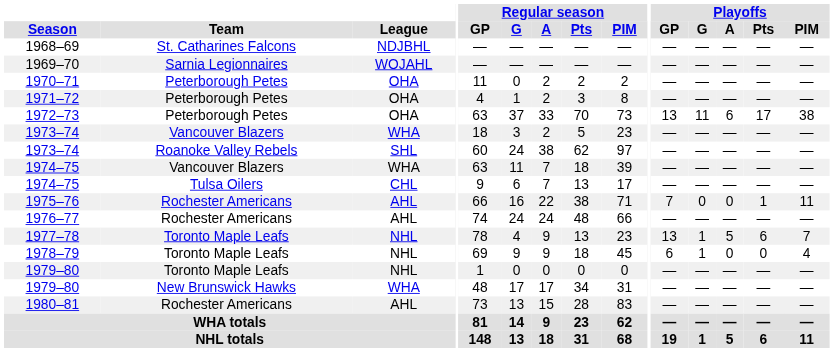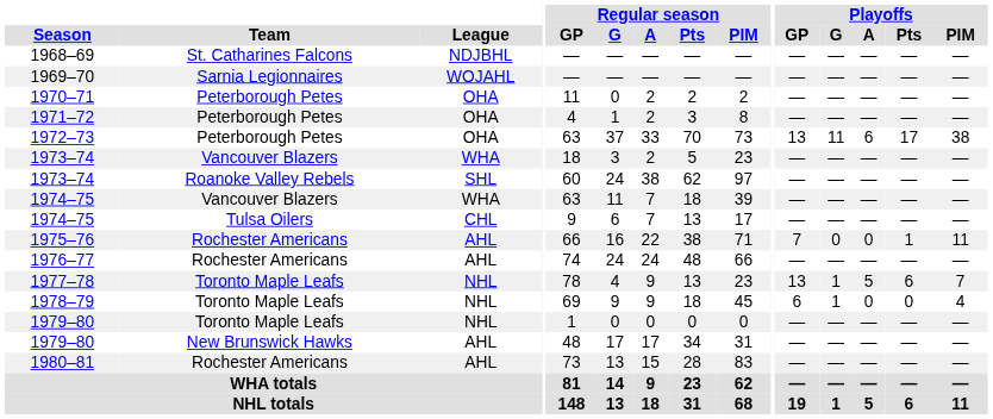1979–80 / New Brunswick Hawks | League: WHA -> AHL
